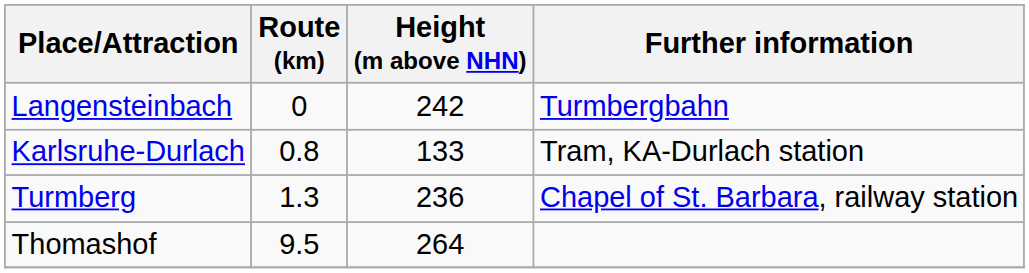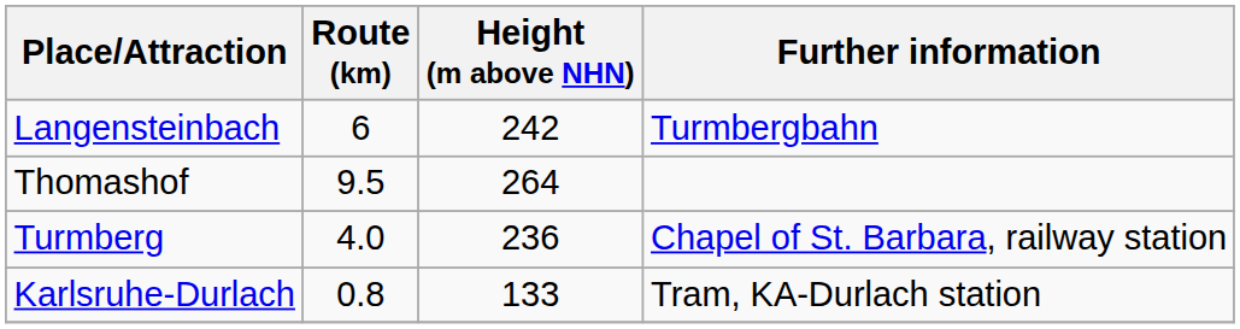Langensteinbach | Route (km): 0 -> 6
rows swapped: Thomashof <-> Karlsruhe-Durlach
Turmberg | Route (km): 1.3 -> 4.0
